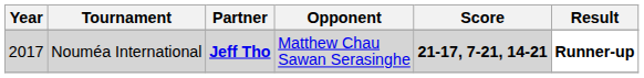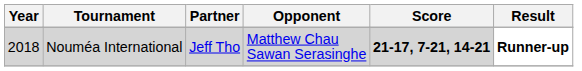Nouméa International | Year: 2017 -> 2018
Nouméa International | Partner: bold -> normal
